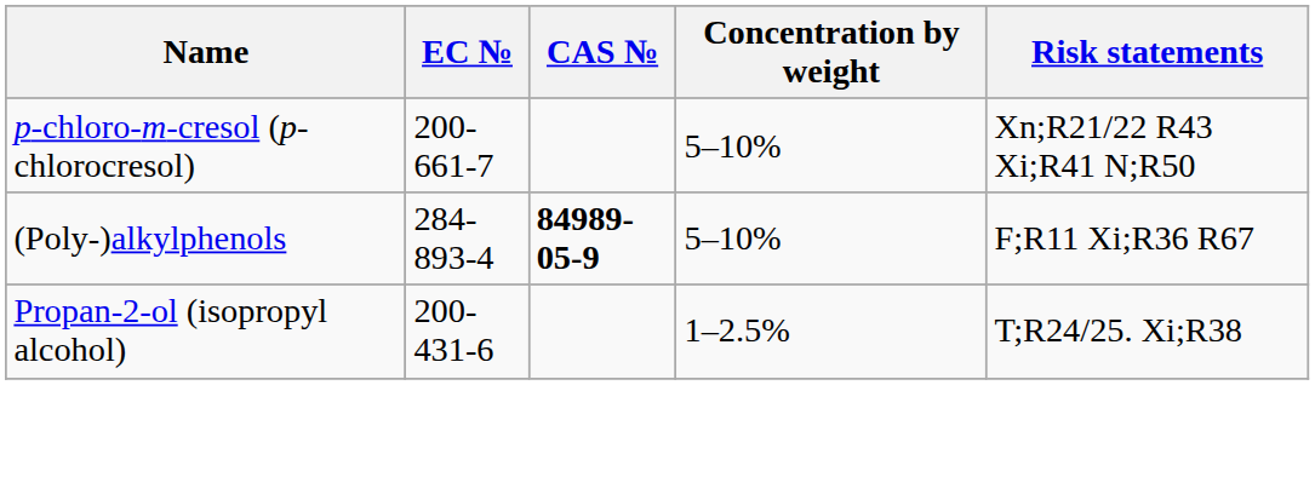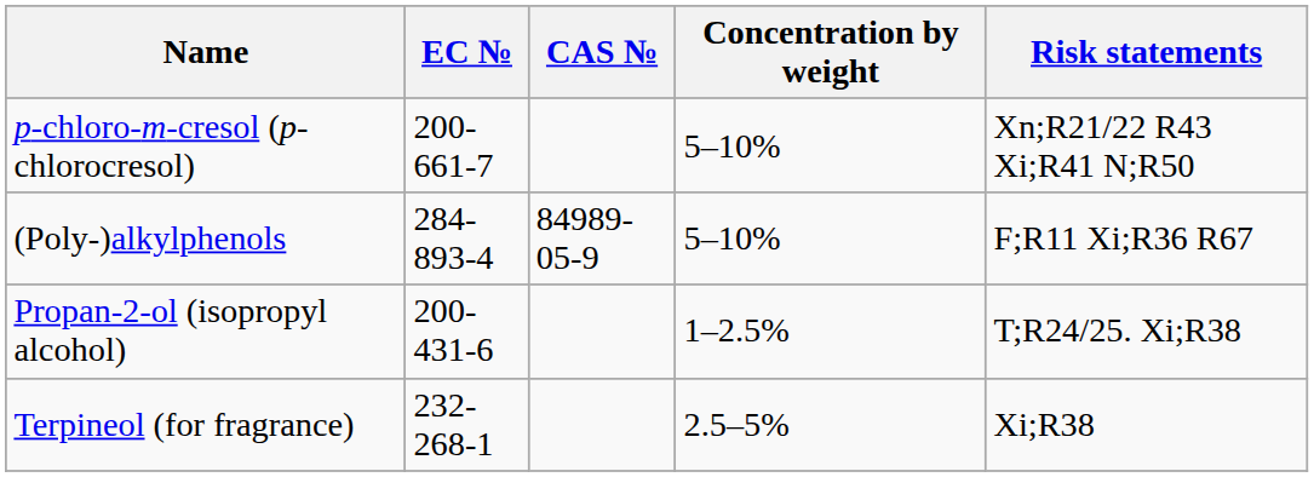(Poly-)alkylphenols | CAS №: bold -> normal
+ row: Terpineol (for fragrance) | 232-268-1 | 2.5–5% | Xi;R38
